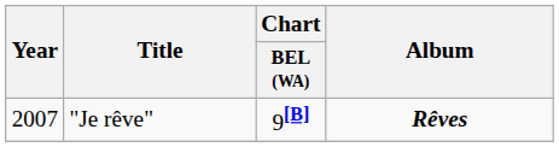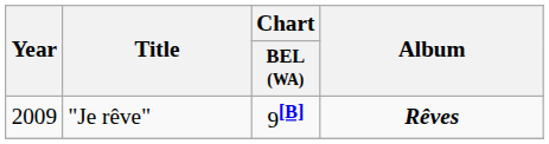"Je rêve" | Year: 2007 -> 2009
